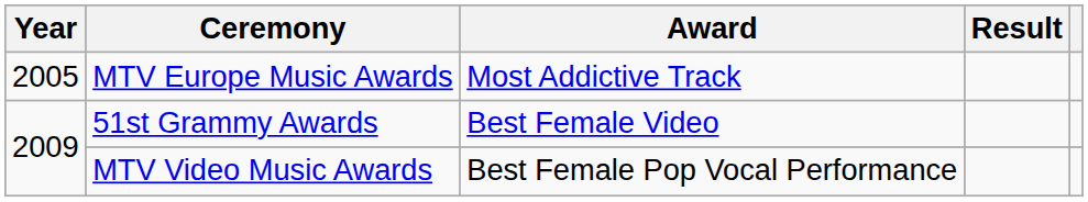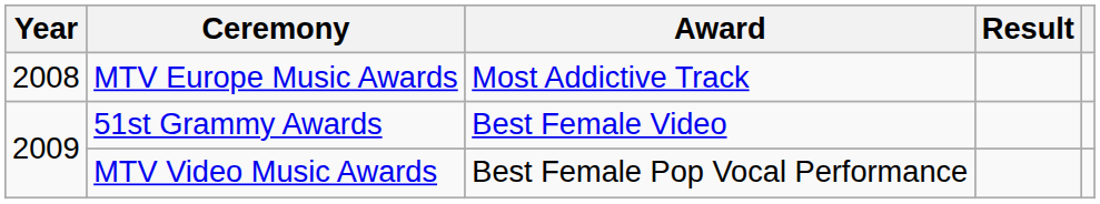MTV Europe Music Awards | Year: 2005 -> 2008
